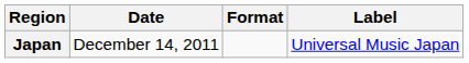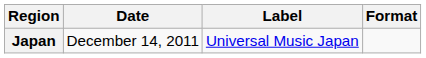columns swapped: Format <-> Label
